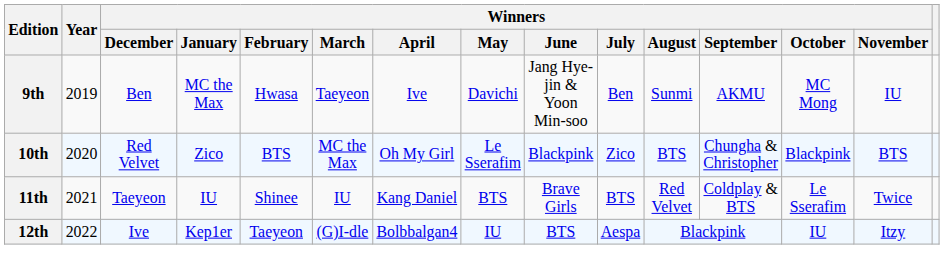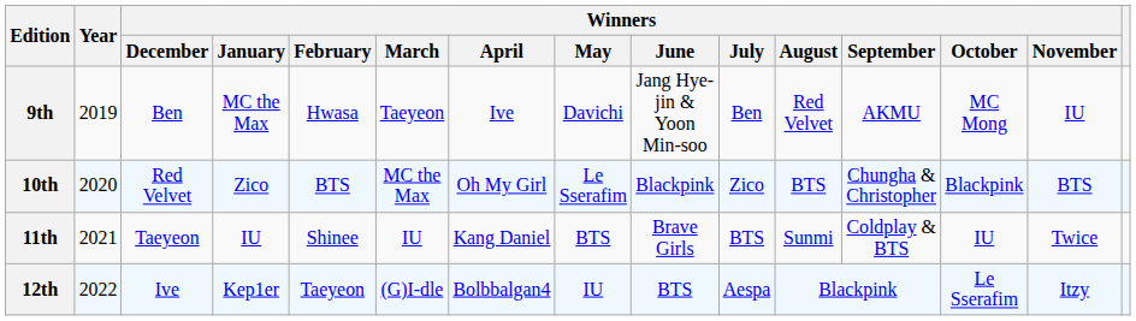9th | Winners / August: Sunmi -> Red Velvet
11th | Winners / August: Red Velvet -> Sunmi
11th | Winners / October: Le Sserafim -> IU
12th | Winners / October: IU -> Le Sserafim
